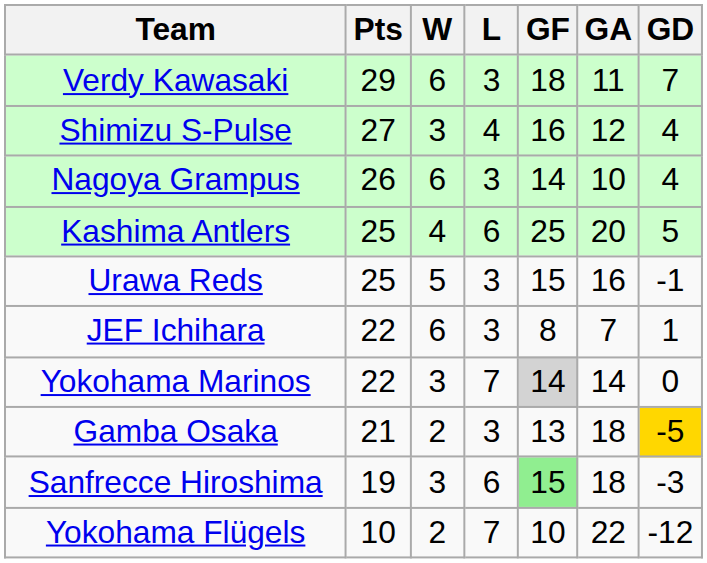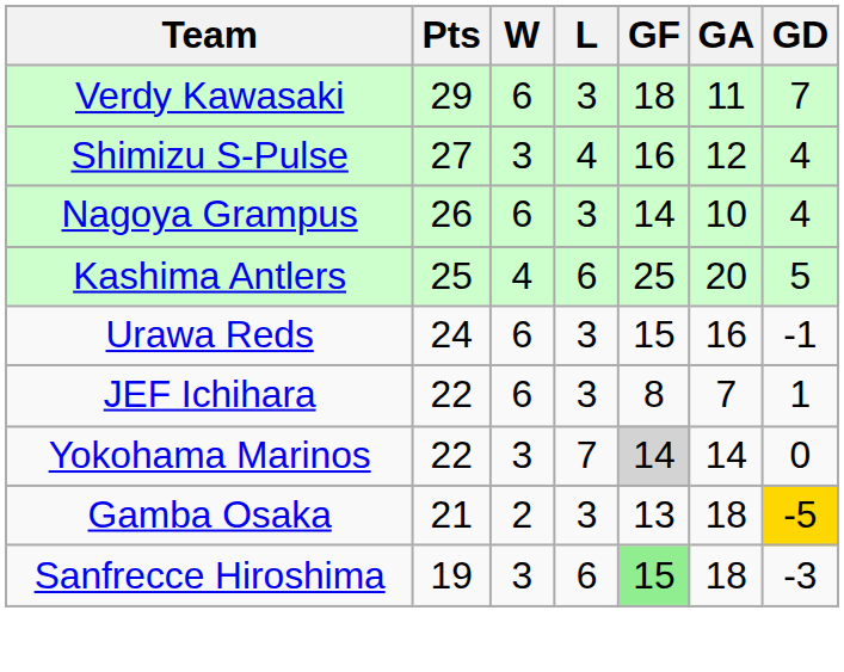Urawa Reds | Pts: 25 -> 24
Urawa Reds | W: 5 -> 6
- row: Yokohama Flügels | 10 | 2 | 7 | 10 | 22 | -12
